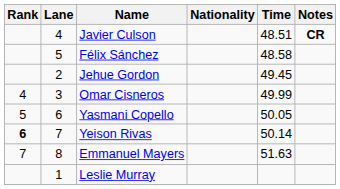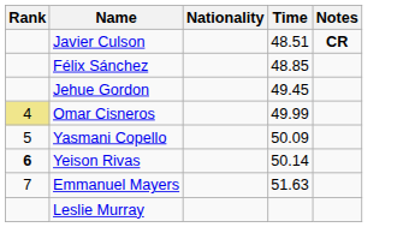- column: Lane | 4 | 5 | 2 | 3 | 6 | 7 | 8 | 1
Félix Sánchez | Time: 48.58 -> 48.85
Omar Cisneros | Rank: no background -> khaki background
Yasmani Copello | Time: 50.05 -> 50.09
